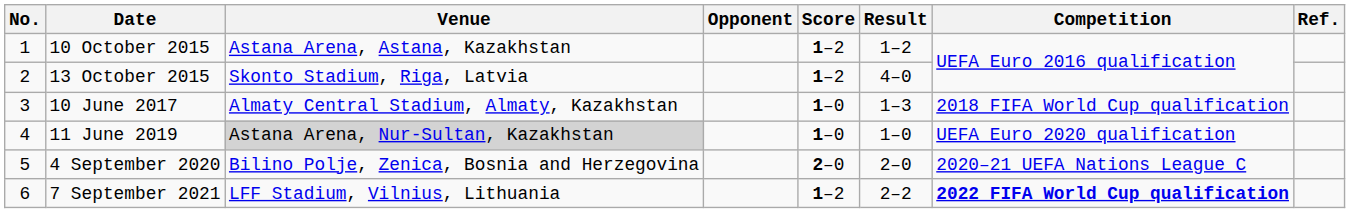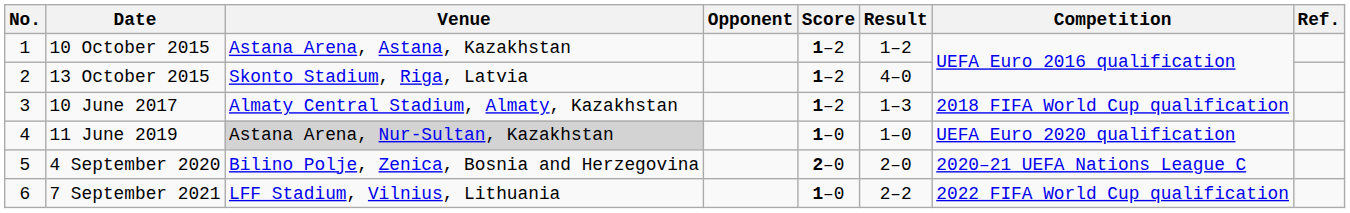10 June 2017 | Score: 1–0 -> 1–2
7 September 2021 | Score: 1–2 -> 1–0
7 September 2021 | Competition: bold -> normal
